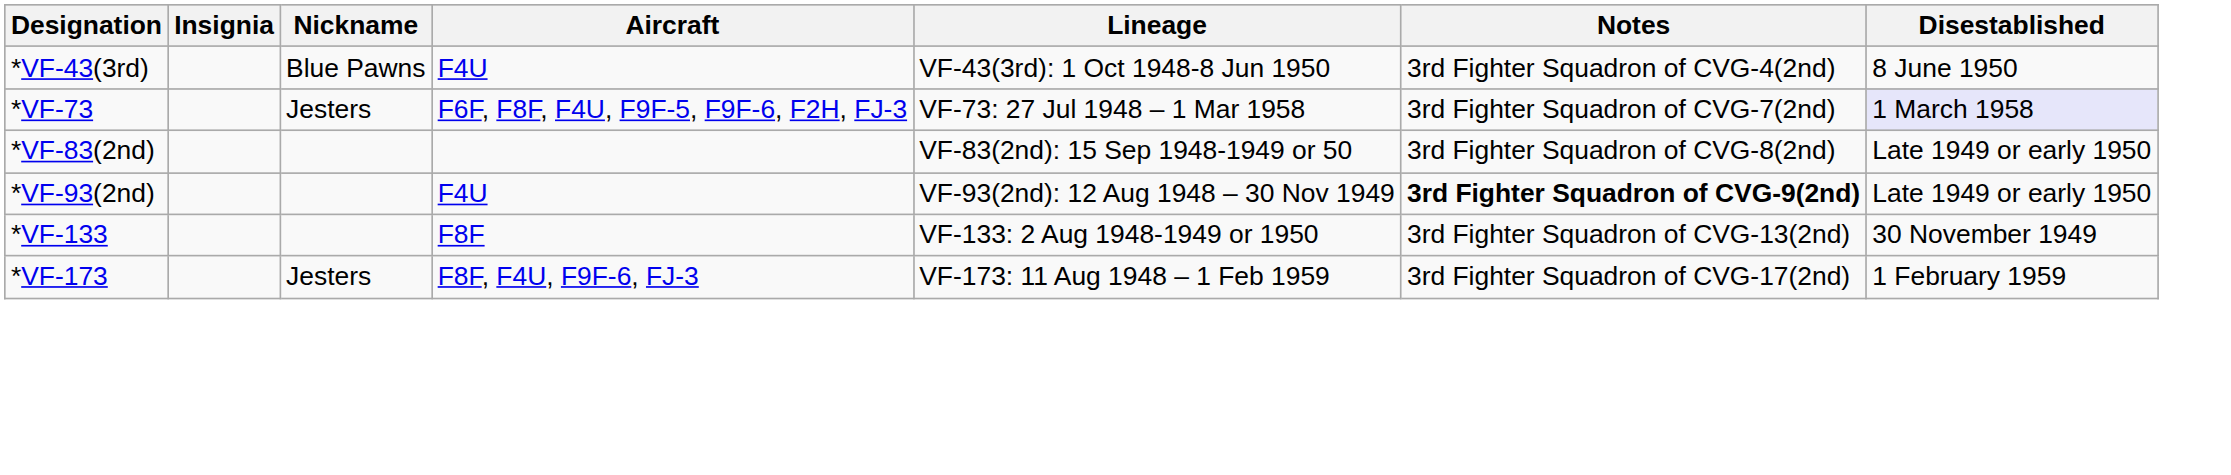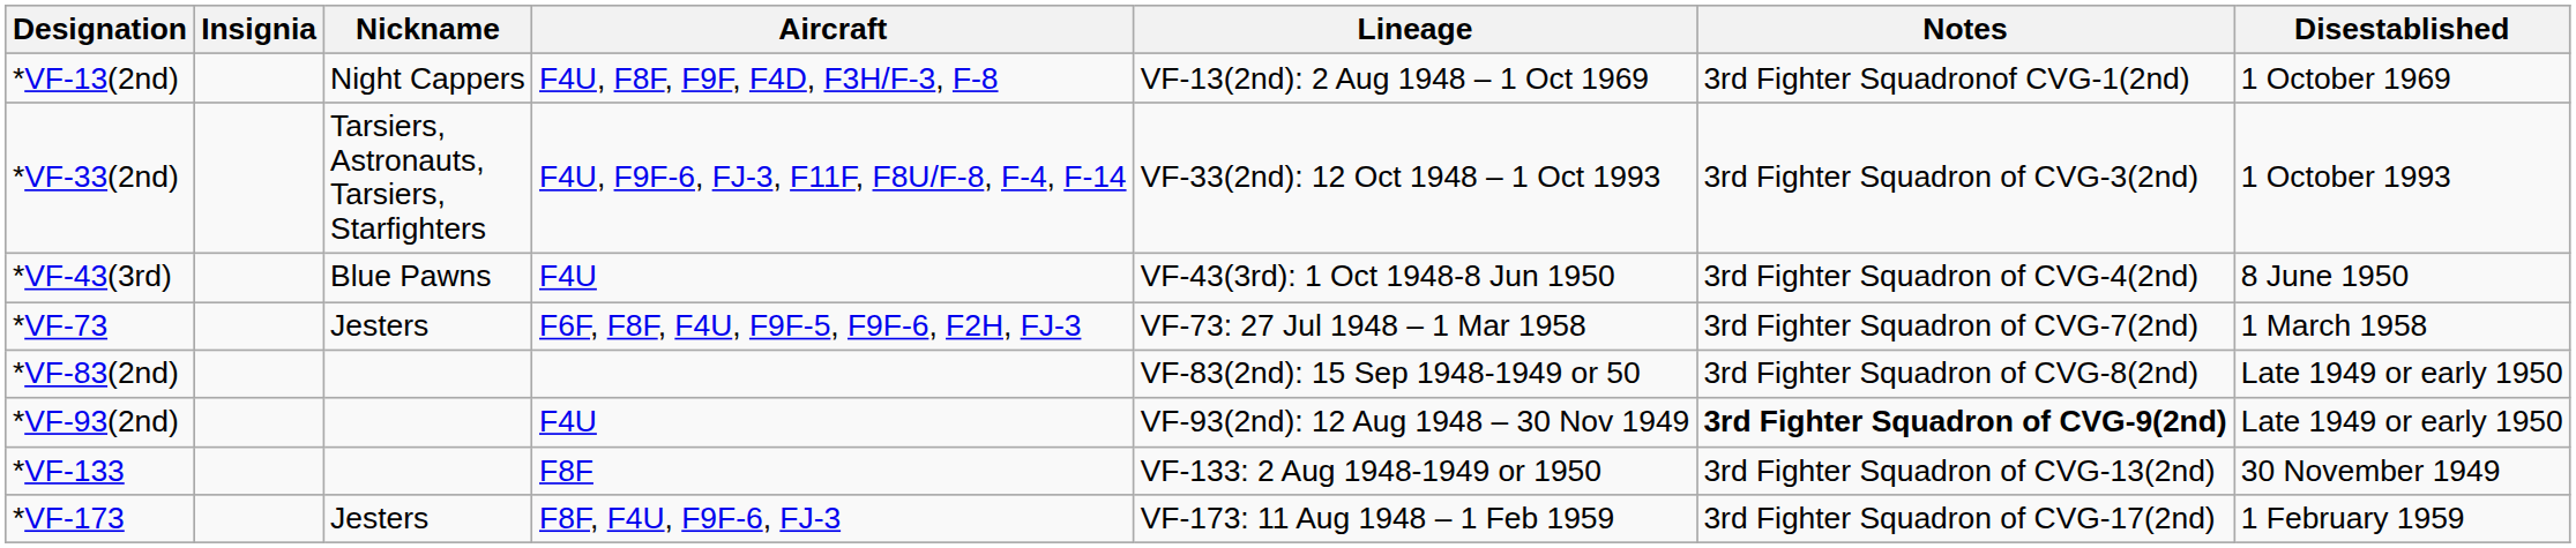+ row: *VF-13(2nd) | Night Cappers | F4U, F8F, F9F, F4D, F3H/F-3, F-8 | VF-13(2nd): 2 Aug 1948 – 1 Oct 1969 | 3rd Fighter Squadronof CVG-1(2nd) | 1 October 1969
+ row: *VF-33(2nd) | Tarsiers, Astronauts, Tarsiers, Starfighters | F4U, F9F-6, FJ-3, F11F, F8U/F-8, F-4, F-14 | VF-33(2nd): 12 Oct 1948 – 1 Oct 1993 | 3rd Fighter Squadron of CVG-3(2nd) | 1 October 1993
*VF-73 | Disestablished: lavender background -> no background
